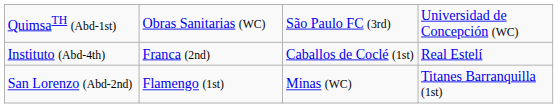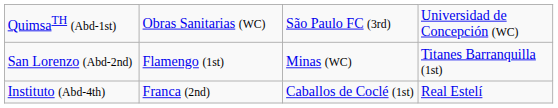rows swapped: San Lorenzo (Abd-2nd) <-> Instituto (Abd-4th)
